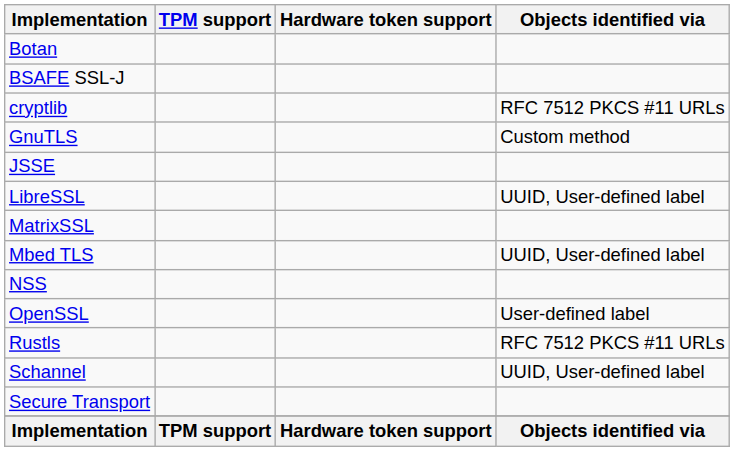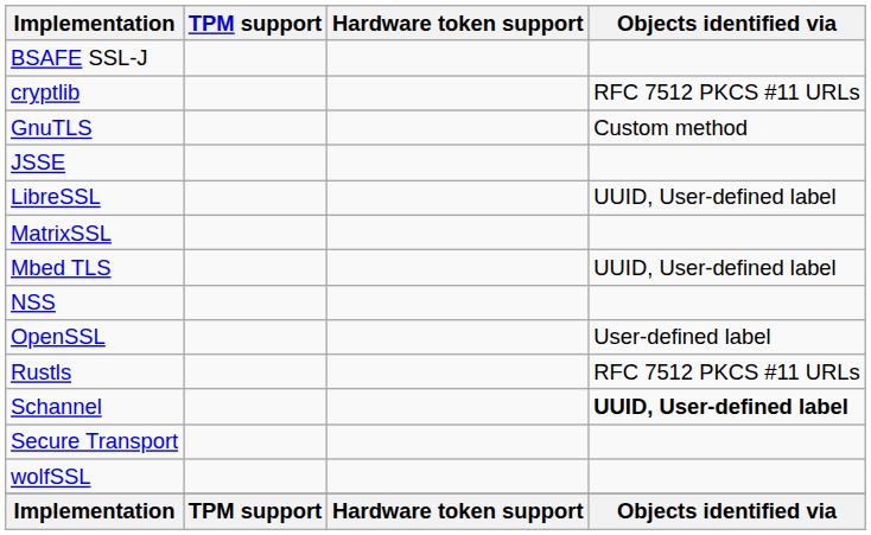- row: Botan
Schannel | Objects identified via: normal -> bold
+ row: wolfSSL
